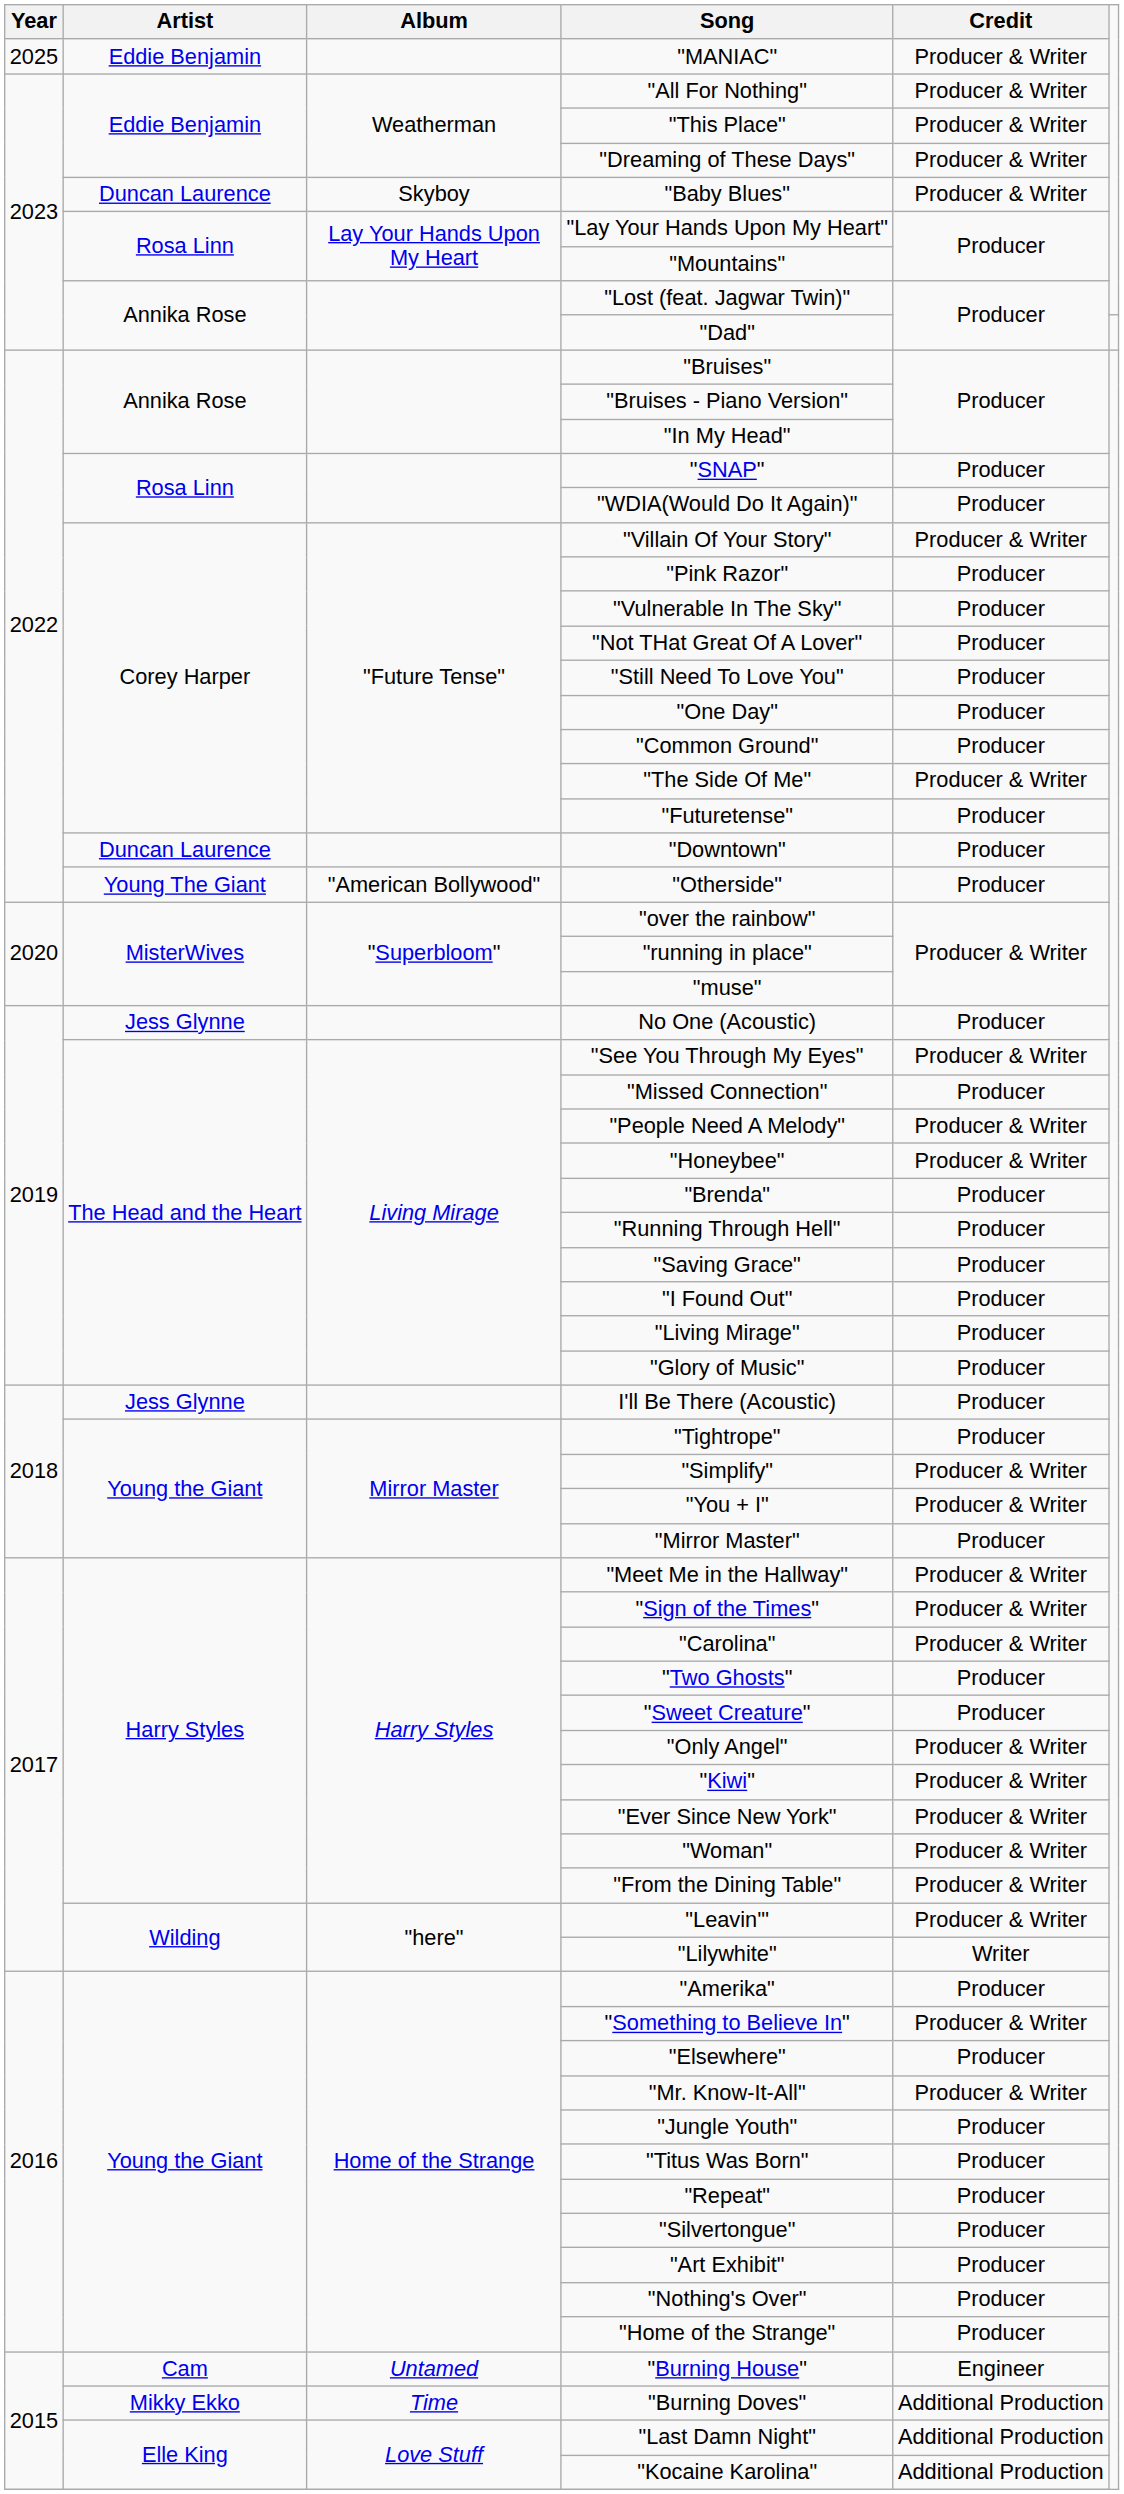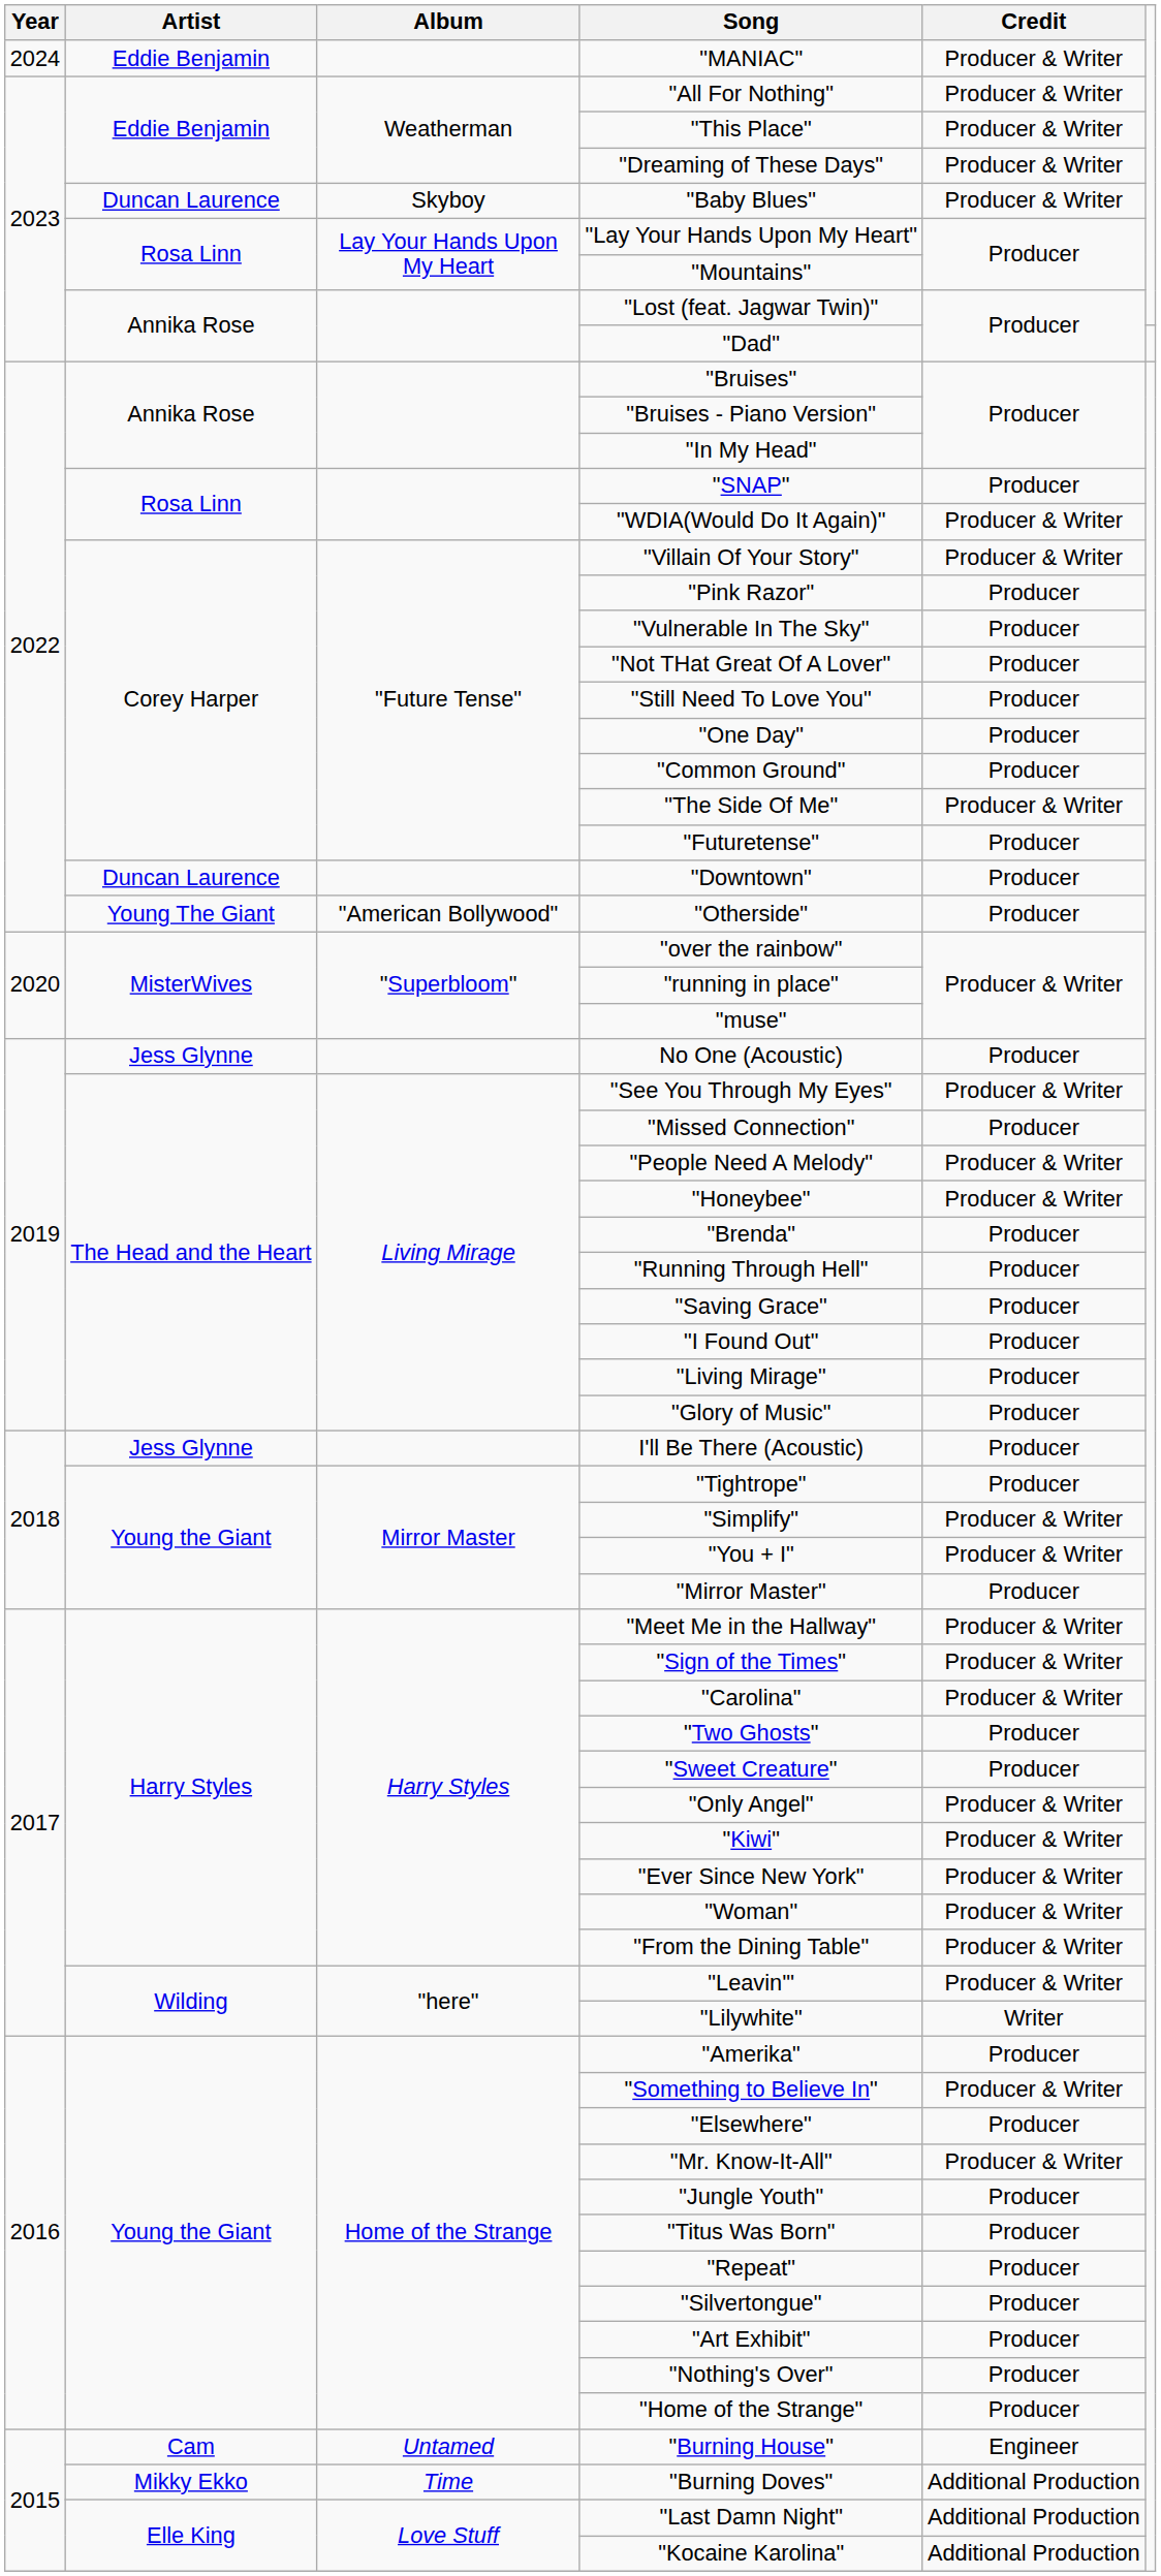"MANIAC" | Year: 2025 -> 2024
"WDIA(Would Do It Again)" | Credit: Producer -> Producer & Writer
